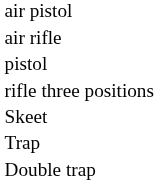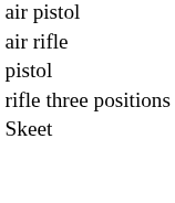- row: Trap
- row: Double trap
